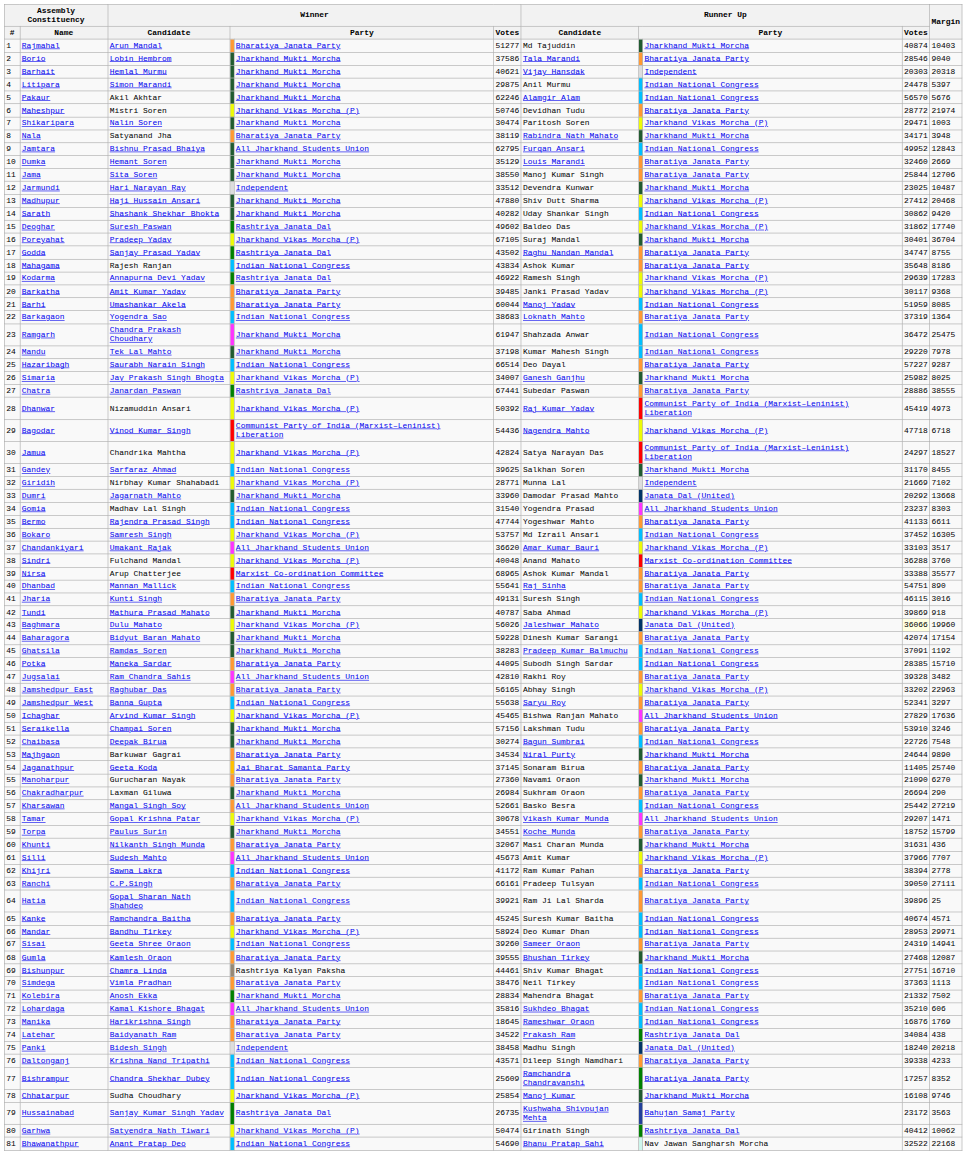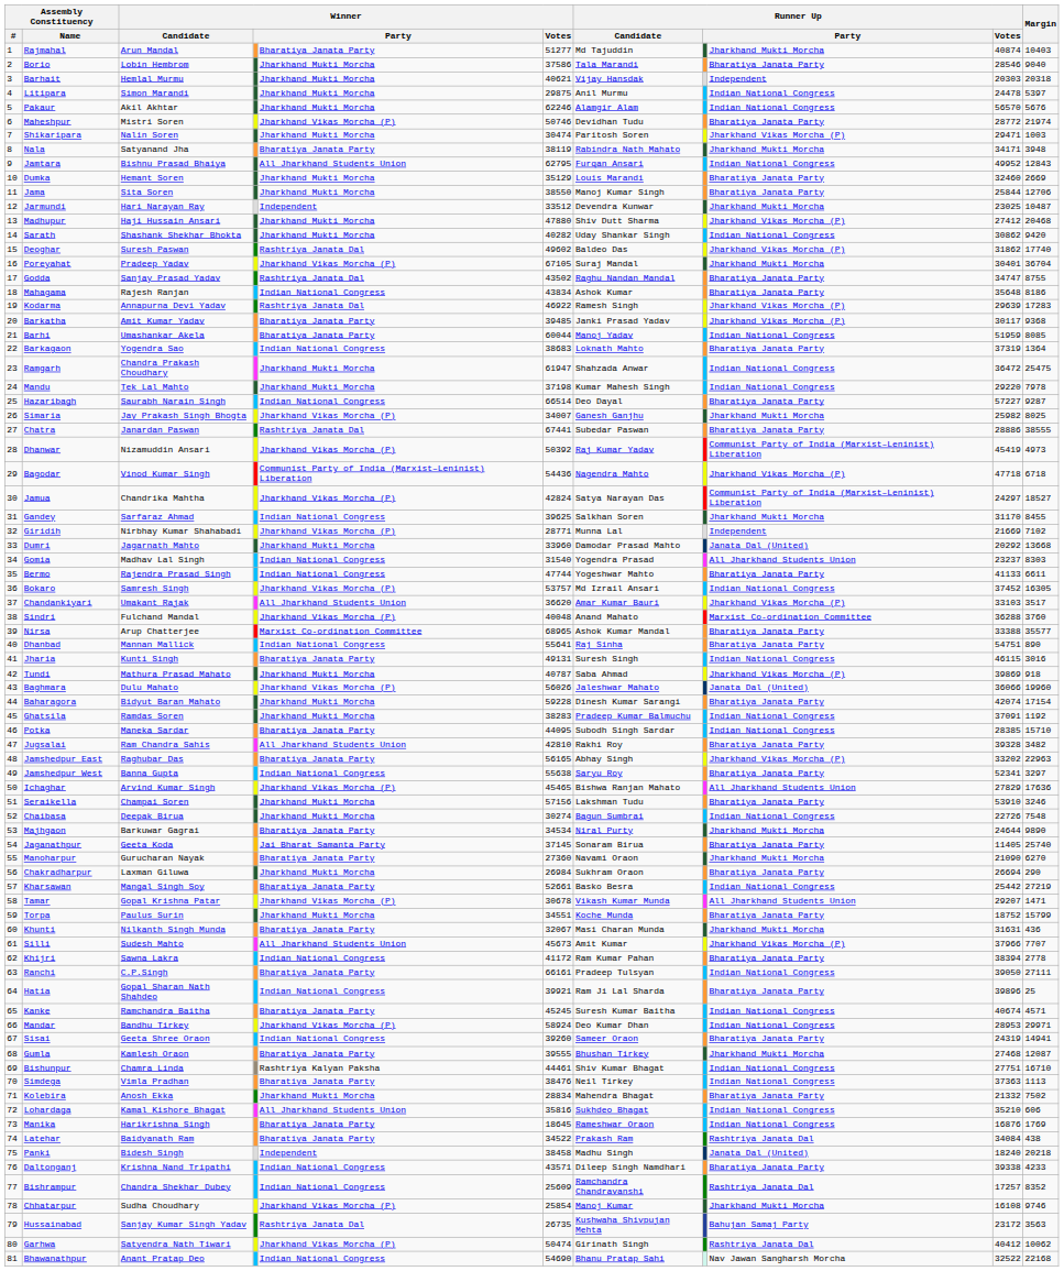Baghmara | Runner Up / Votes: lightyellow background -> no background
Kharsawan | column 5: All Jharkhand Students Union -> Bharatiya Janata Party
Bishrampur | column 9: Bharatiya Janata Party -> Rashtriya Janata Dal
